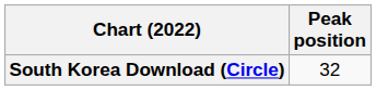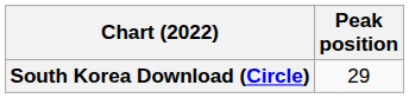South Korea Download (Circle) | Peak position: 32 -> 29
